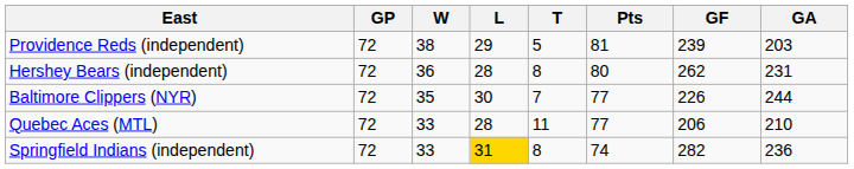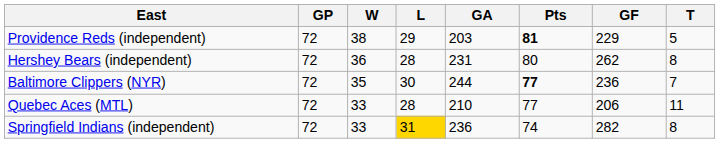columns swapped: T <-> GA
Providence Reds (independent) | Pts: normal -> bold
Providence Reds (independent) | GF: 239 -> 229
Baltimore Clippers (NYR) | Pts: normal -> bold
Baltimore Clippers (NYR) | GF: 226 -> 236
